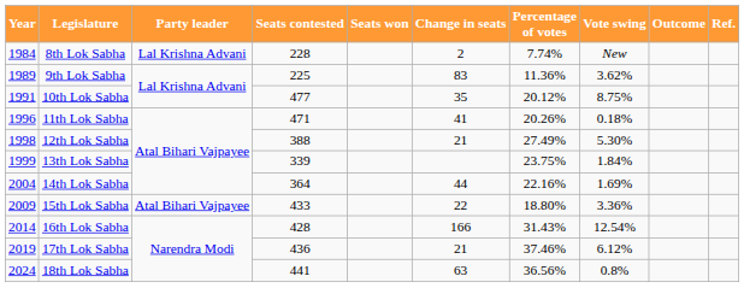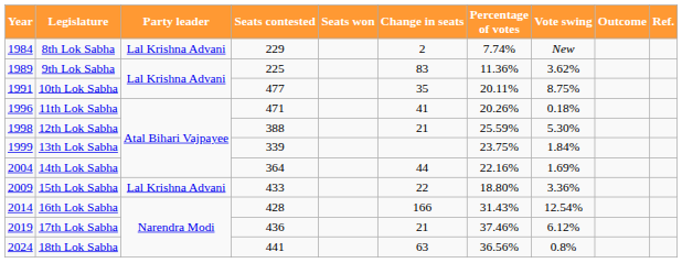8th Lok Sabha | Seats contested: 228 -> 229
10th Lok Sabha | Percentage of votes: 20.12% -> 20.11%
12th Lok Sabha | Percentage of votes: 27.49% -> 25.59%
15th Lok Sabha | Party leader: Atal Bihari Vajpayee -> Lal Krishna Advani
